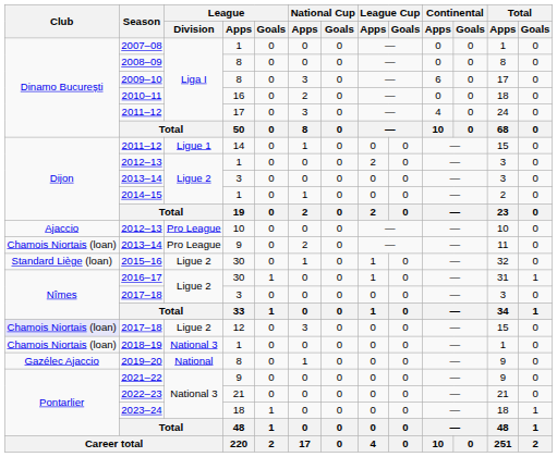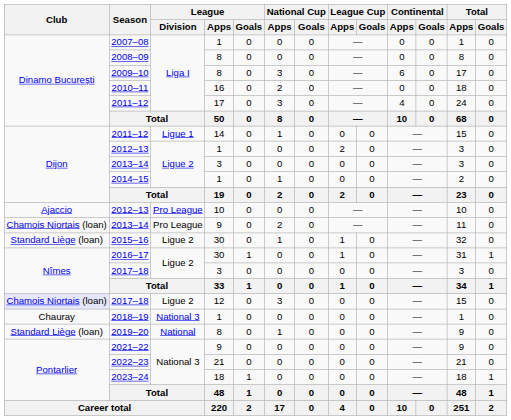2018–19 | Club: Chamois Niortais (loan) -> Chauray
2019–20 | Club: Gazélec Ajaccio -> Standard Liège (loan)
